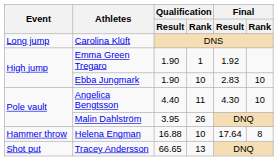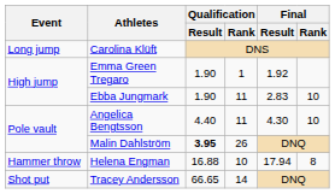Ebba Jungmark | Qualification / Rank: 10 -> 11
Malin Dahlström | Qualification / Result: normal -> bold
Helena Engman | Final / Result: 17.64 -> 17.94
Tracey Andersson | Qualification / Rank: 13 -> 14
